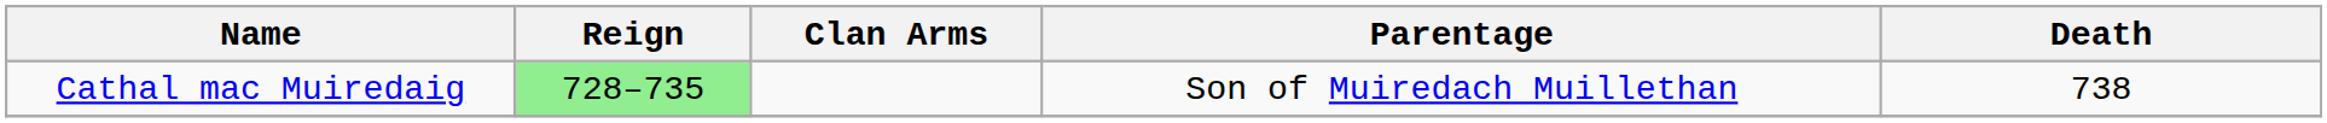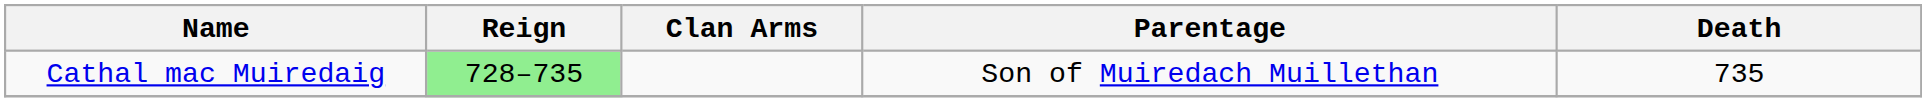Cathal mac Muiredaig | Death: 738 -> 735
